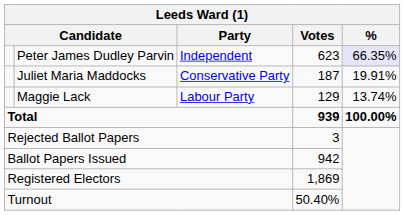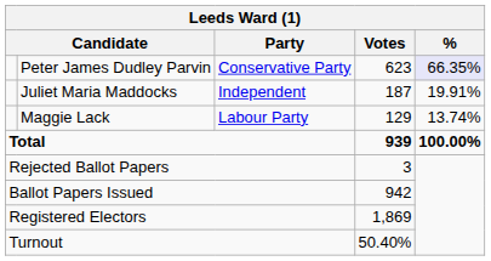Peter James Dudley Parvin | Party: Independent -> Conservative Party
Juliet Maria Maddocks | Party: Conservative Party -> Independent
